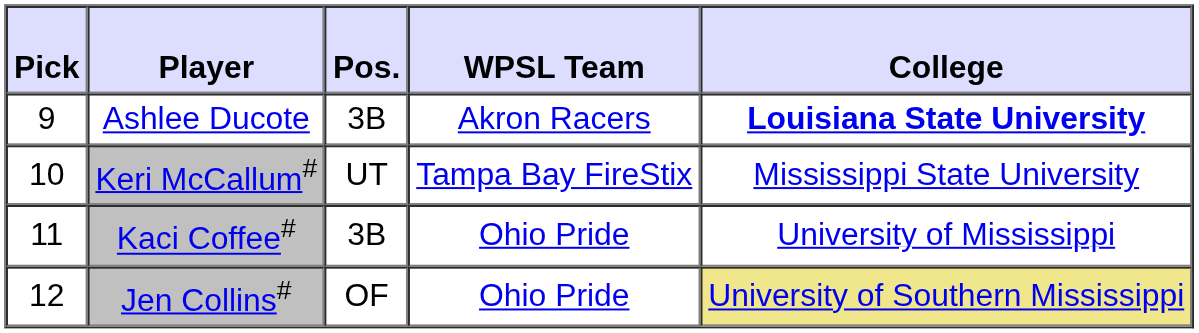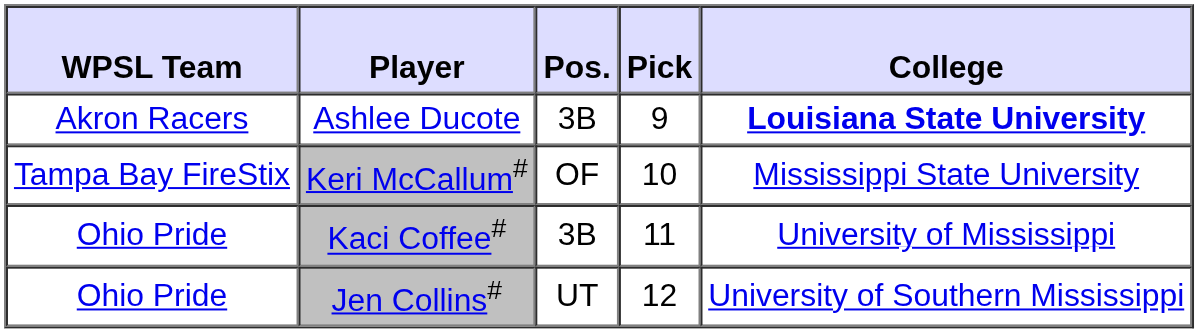columns swapped: Pick <-> WPSL Team
Keri McCallum# | Pos.: UT -> OF
Jen Collins# | Pos.: OF -> UT
Jen Collins# | College: khaki background -> no background
